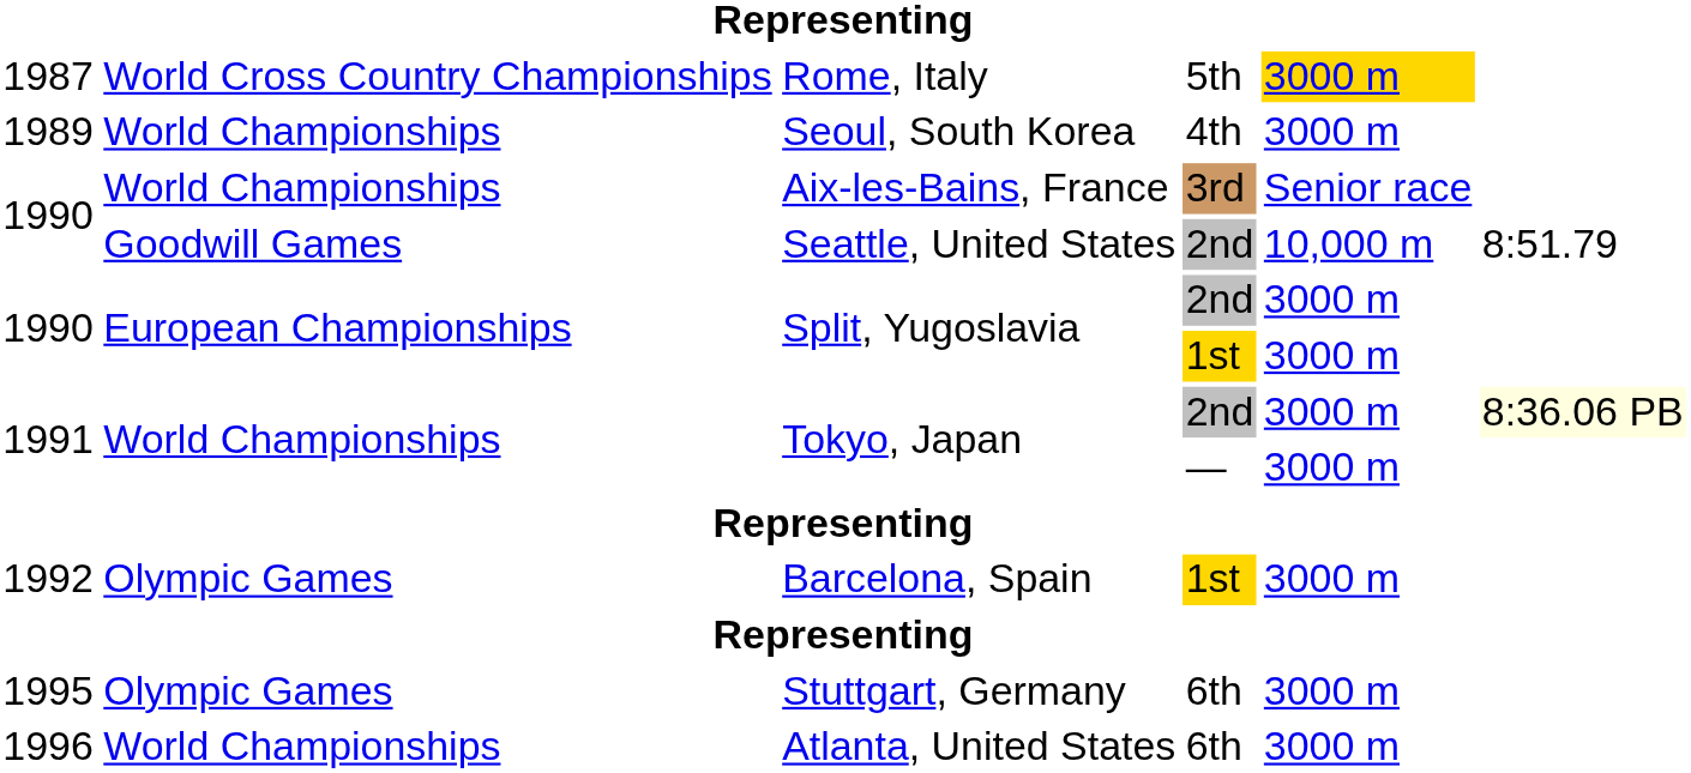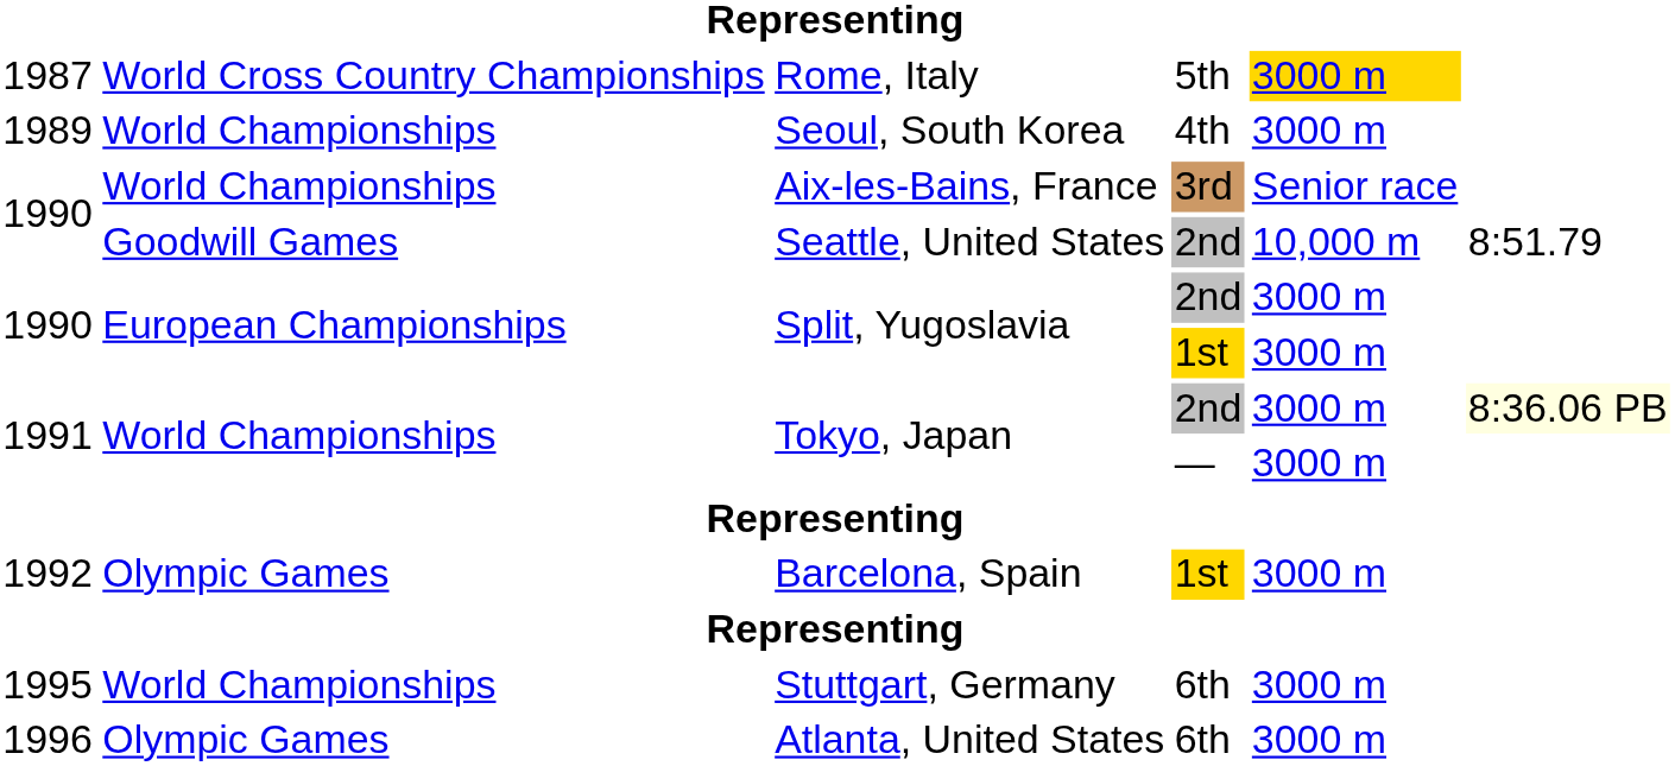Stuttgart, Germany | column 2: Olympic Games -> World Championships
Atlanta, United States | column 2: World Championships -> Olympic Games
